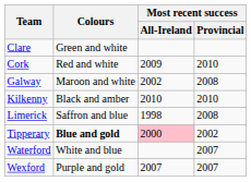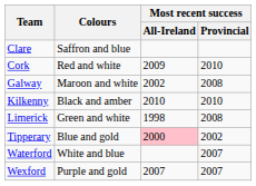Clare | Colours: Green and white -> Saffron and blue
Limerick | Colours: Saffron and blue -> Green and white
Tipperary | Colours: bold -> normal
